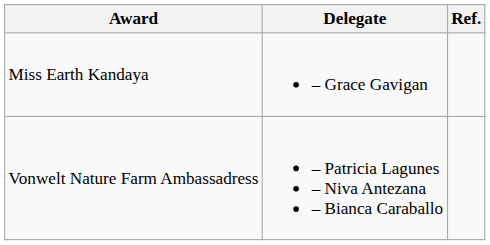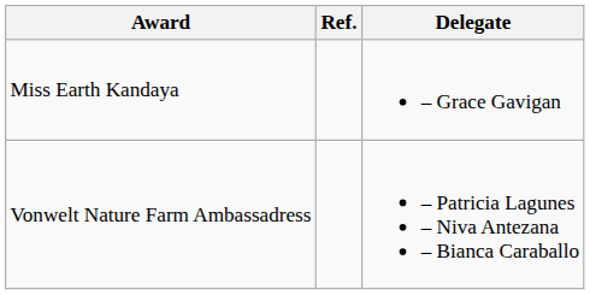columns swapped: Delegate <-> Ref.
